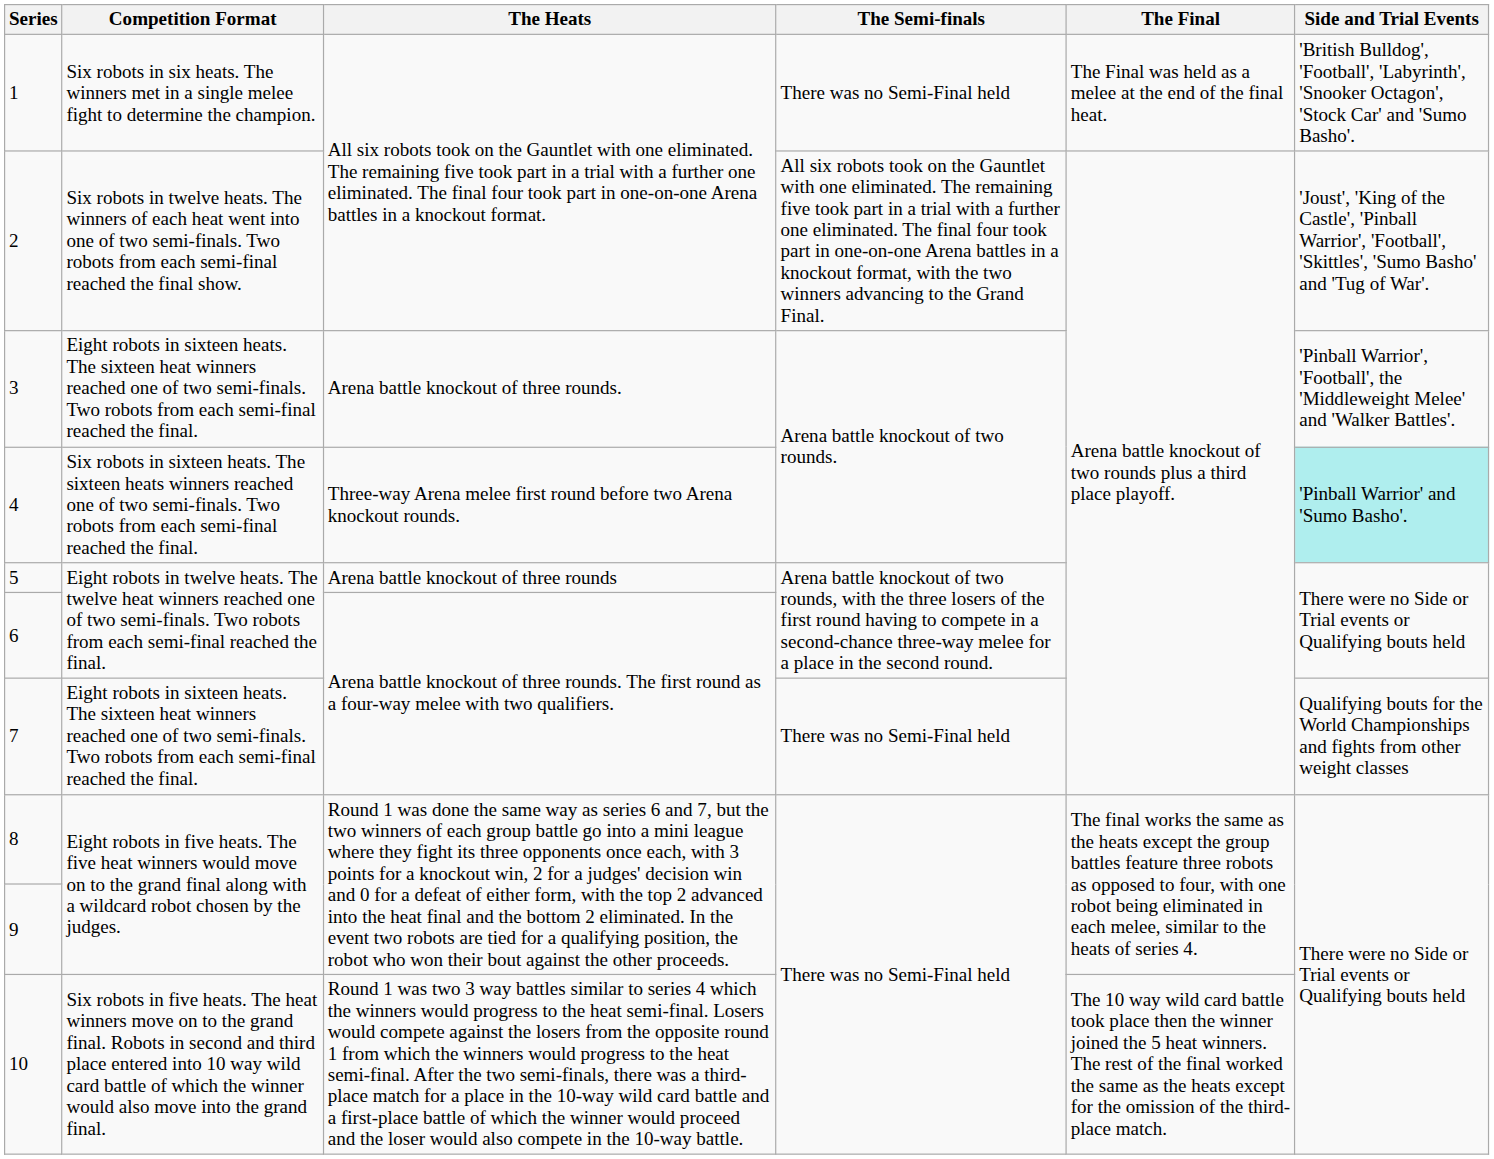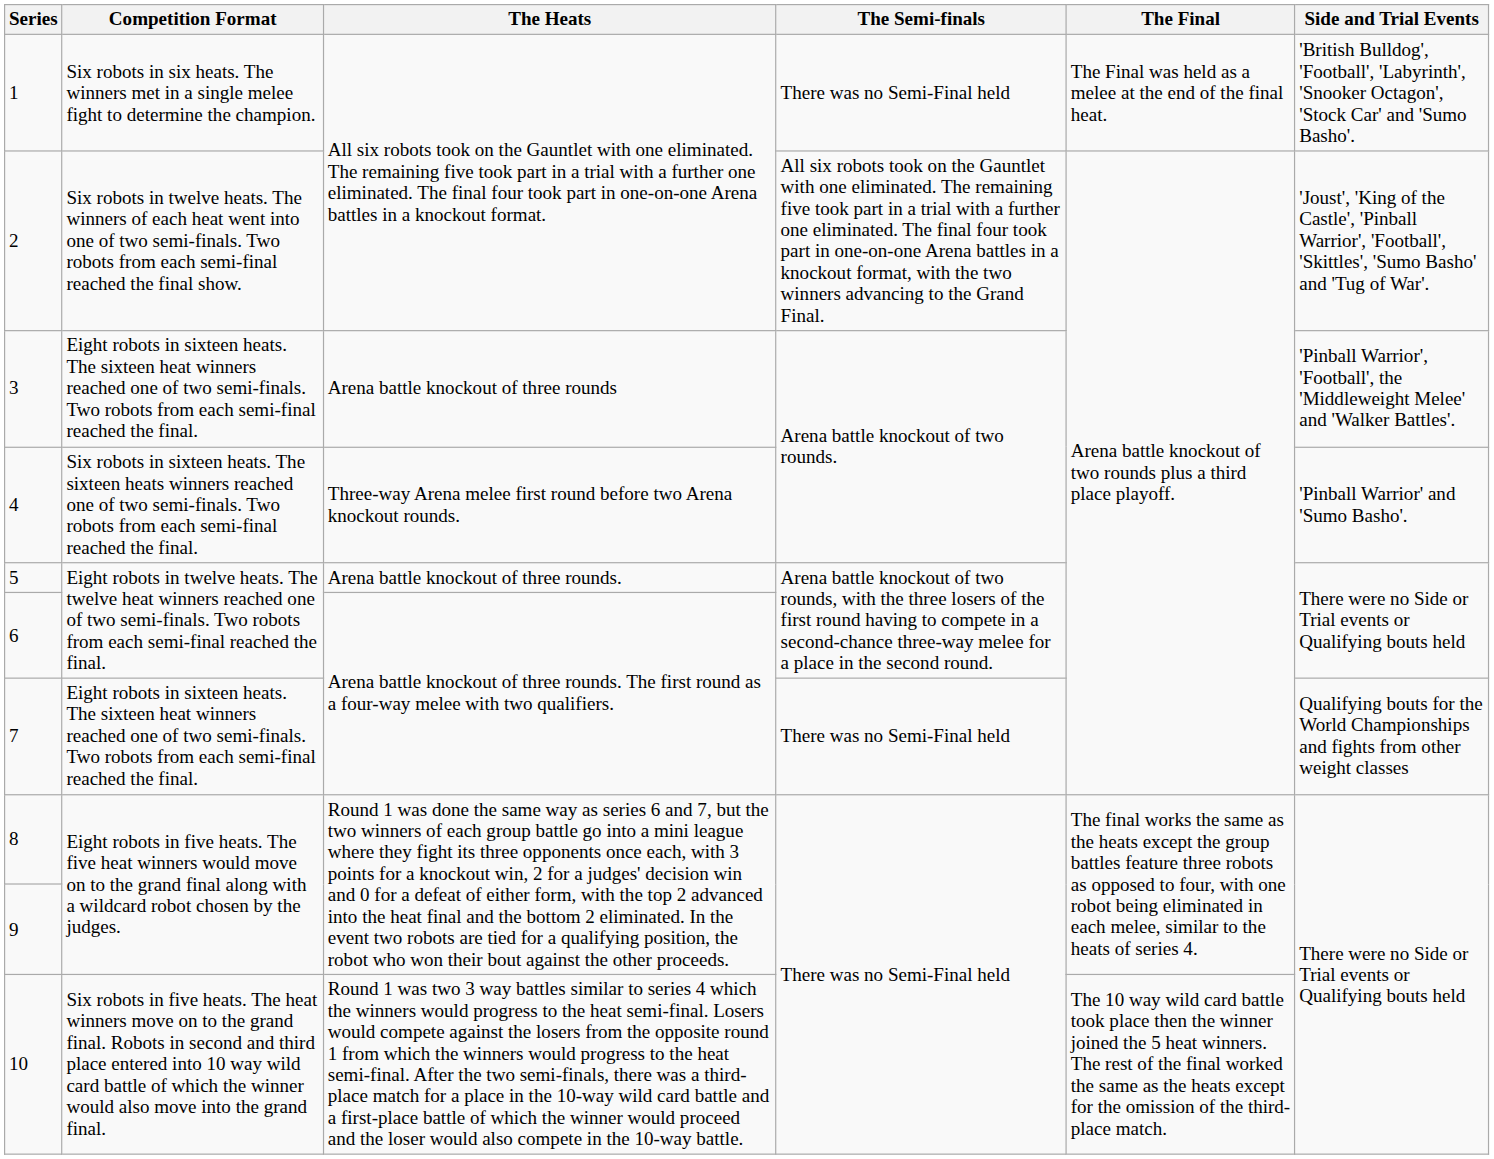3 | The Heats: Arena battle knockout of three rounds. -> Arena battle knockout of three rounds
4 | Side and Trial Events: paleturquoise background -> no background
5 | The Heats: Arena battle knockout of three rounds -> Arena battle knockout of three rounds.
